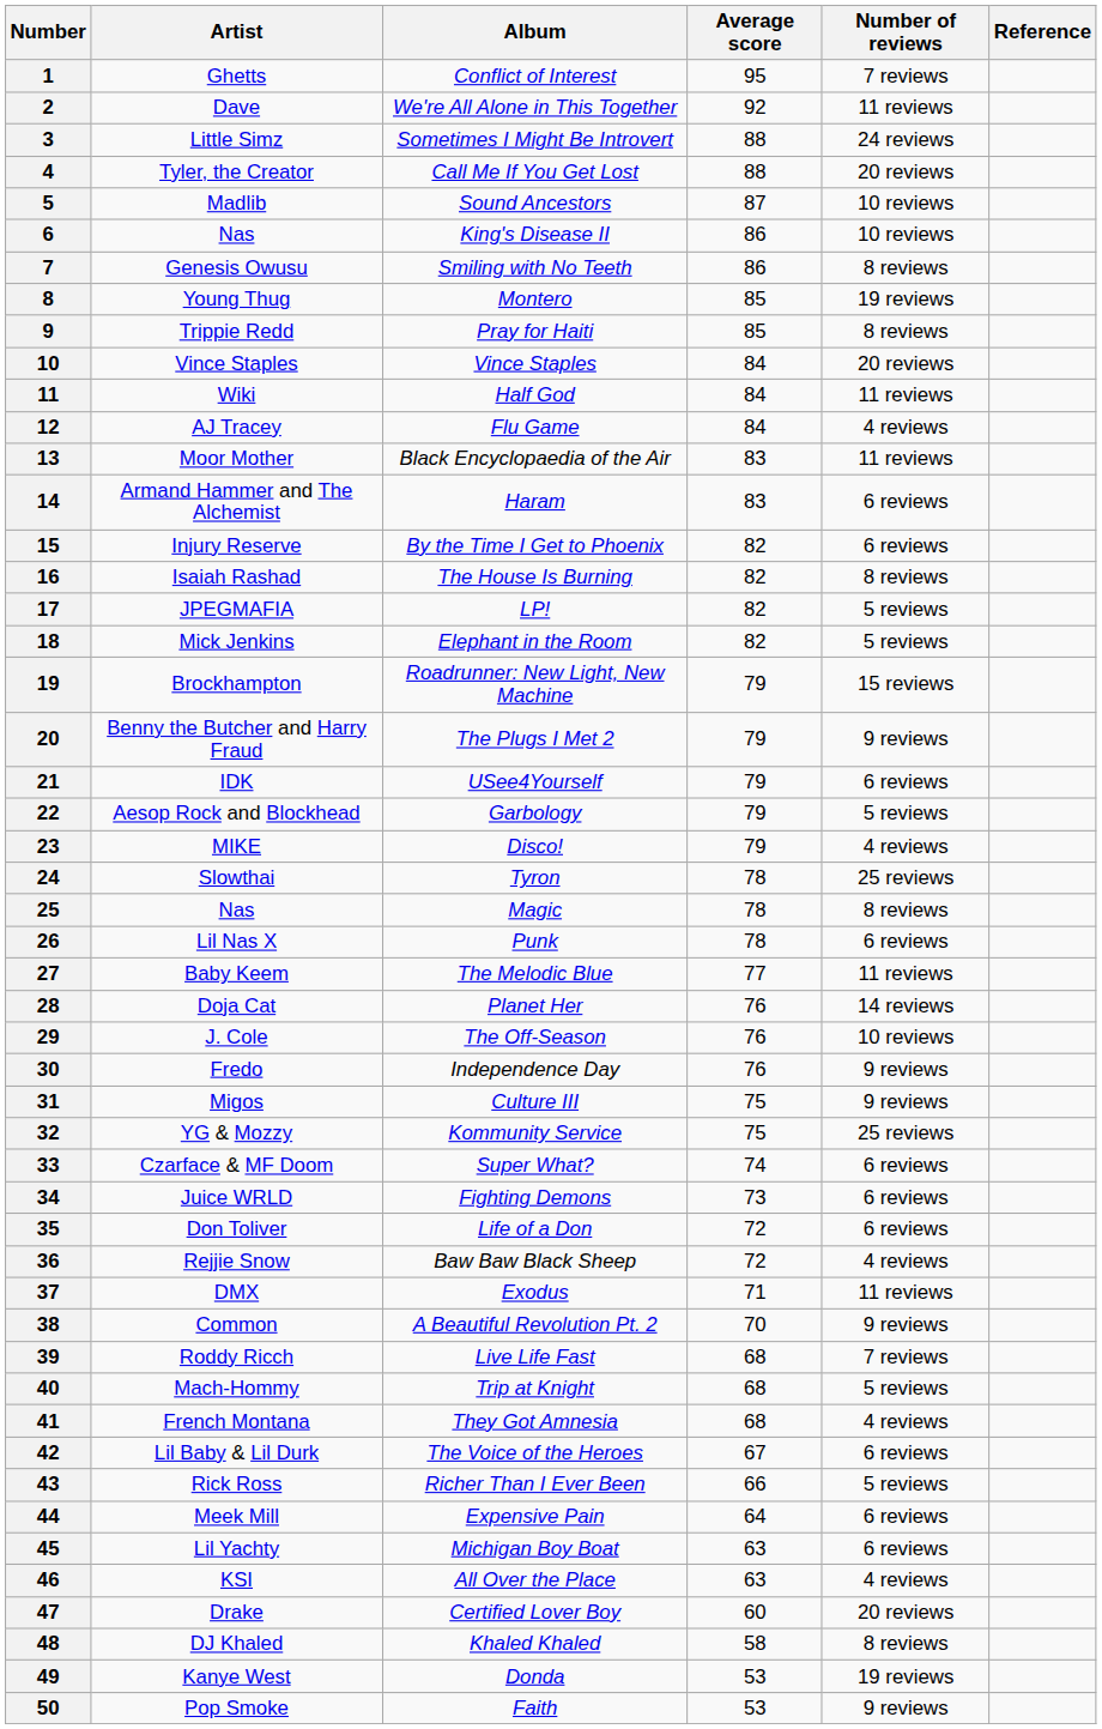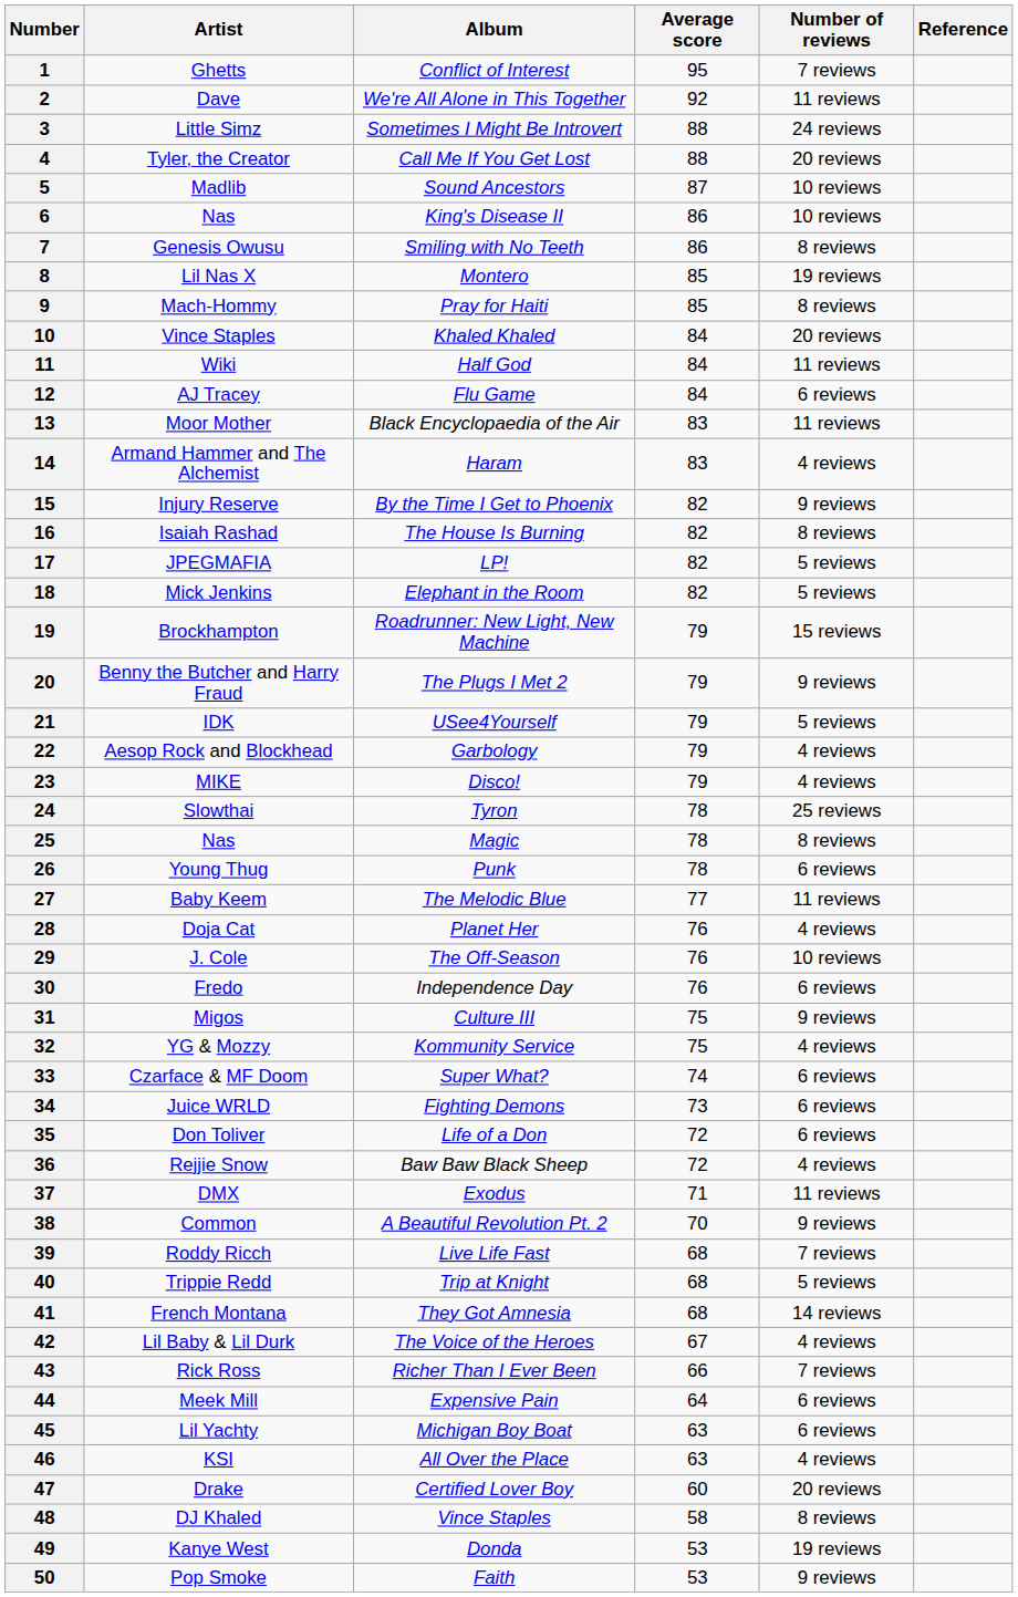8 | Artist: Young Thug -> Lil Nas X
9 | Artist: Trippie Redd -> Mach-Hommy
10 | Album: Vince Staples -> Khaled Khaled
12 | Number of reviews: 4 reviews -> 6 reviews
14 | Number of reviews: 6 reviews -> 4 reviews
15 | Number of reviews: 6 reviews -> 9 reviews
21 | Number of reviews: 6 reviews -> 5 reviews
22 | Number of reviews: 5 reviews -> 4 reviews
26 | Artist: Lil Nas X -> Young Thug
28 | Number of reviews: 14 reviews -> 4 reviews
30 | Number of reviews: 9 reviews -> 6 reviews
32 | Number of reviews: 25 reviews -> 4 reviews
40 | Artist: Mach-Hommy -> Trippie Redd
41 | Number of reviews: 4 reviews -> 14 reviews
42 | Number of reviews: 6 reviews -> 4 reviews
43 | Number of reviews: 5 reviews -> 7 reviews
48 | Album: Khaled Khaled -> Vince Staples
